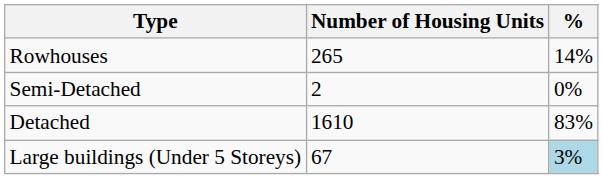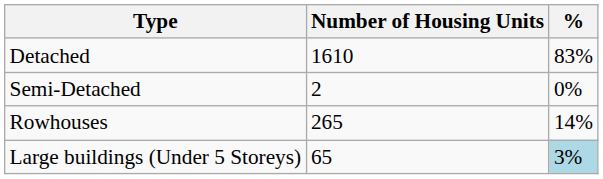rows swapped: Rowhouses <-> Detached
Large buildings (Under 5 Storeys) | Number of Housing Units: 67 -> 65
